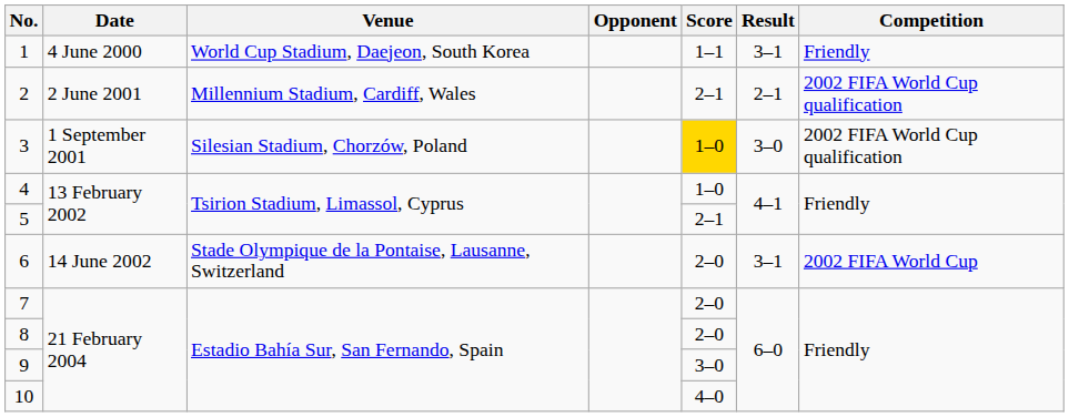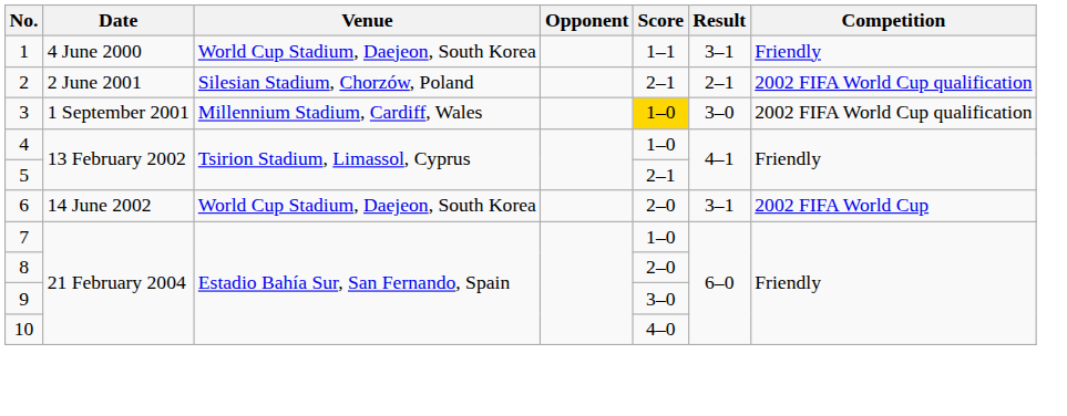2 | Venue: Millennium Stadium, Cardiff, Wales -> Silesian Stadium, Chorzów, Poland
3 | Venue: Silesian Stadium, Chorzów, Poland -> Millennium Stadium, Cardiff, Wales
6 | Venue: Stade Olympique de la Pontaise, Lausanne, Switzerland -> World Cup Stadium, Daejeon, South Korea
7 | Score: 2–0 -> 1–0
